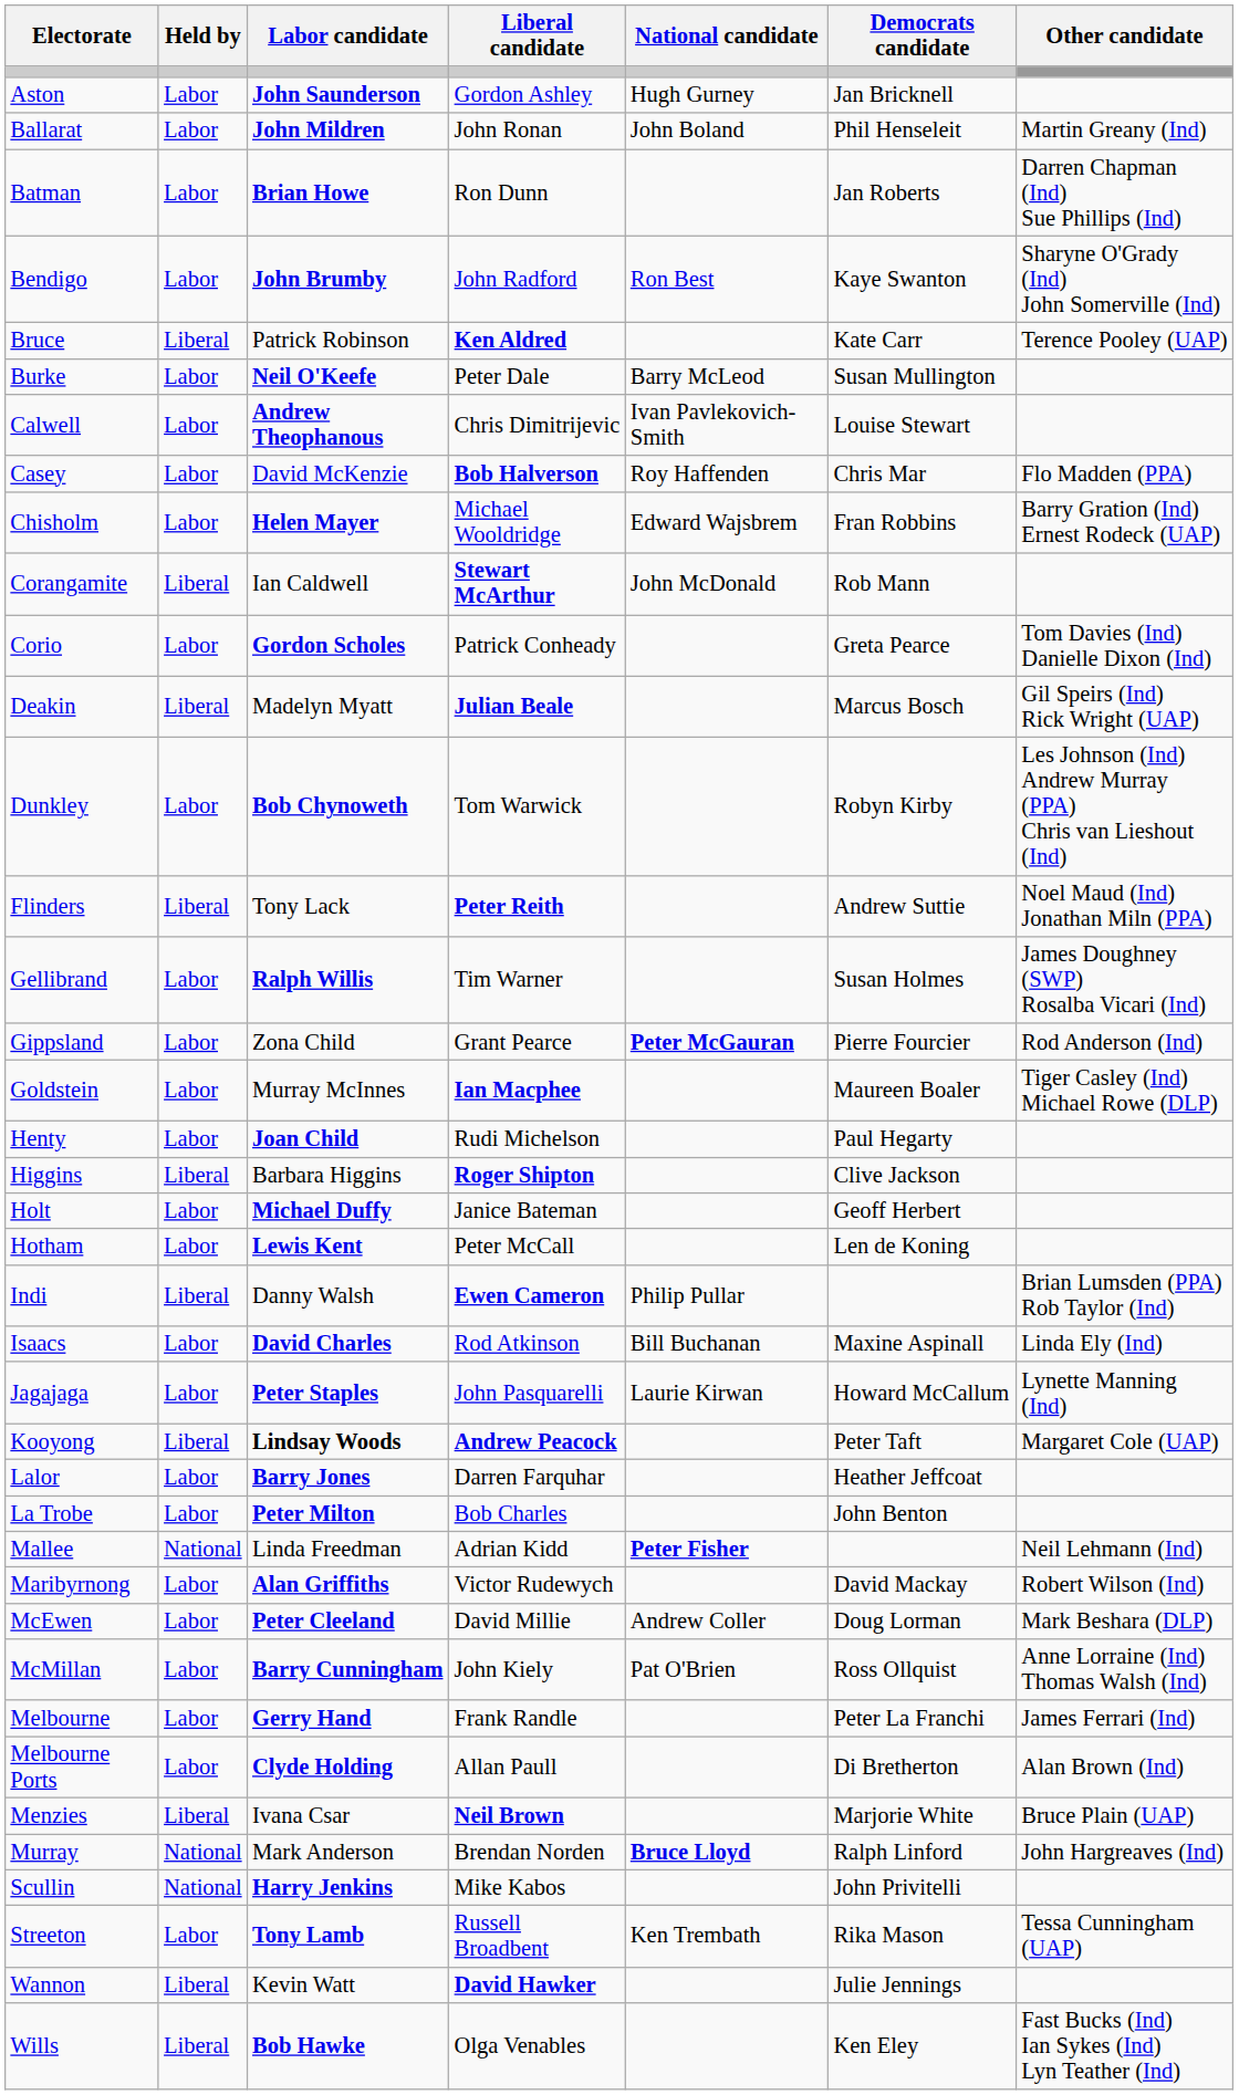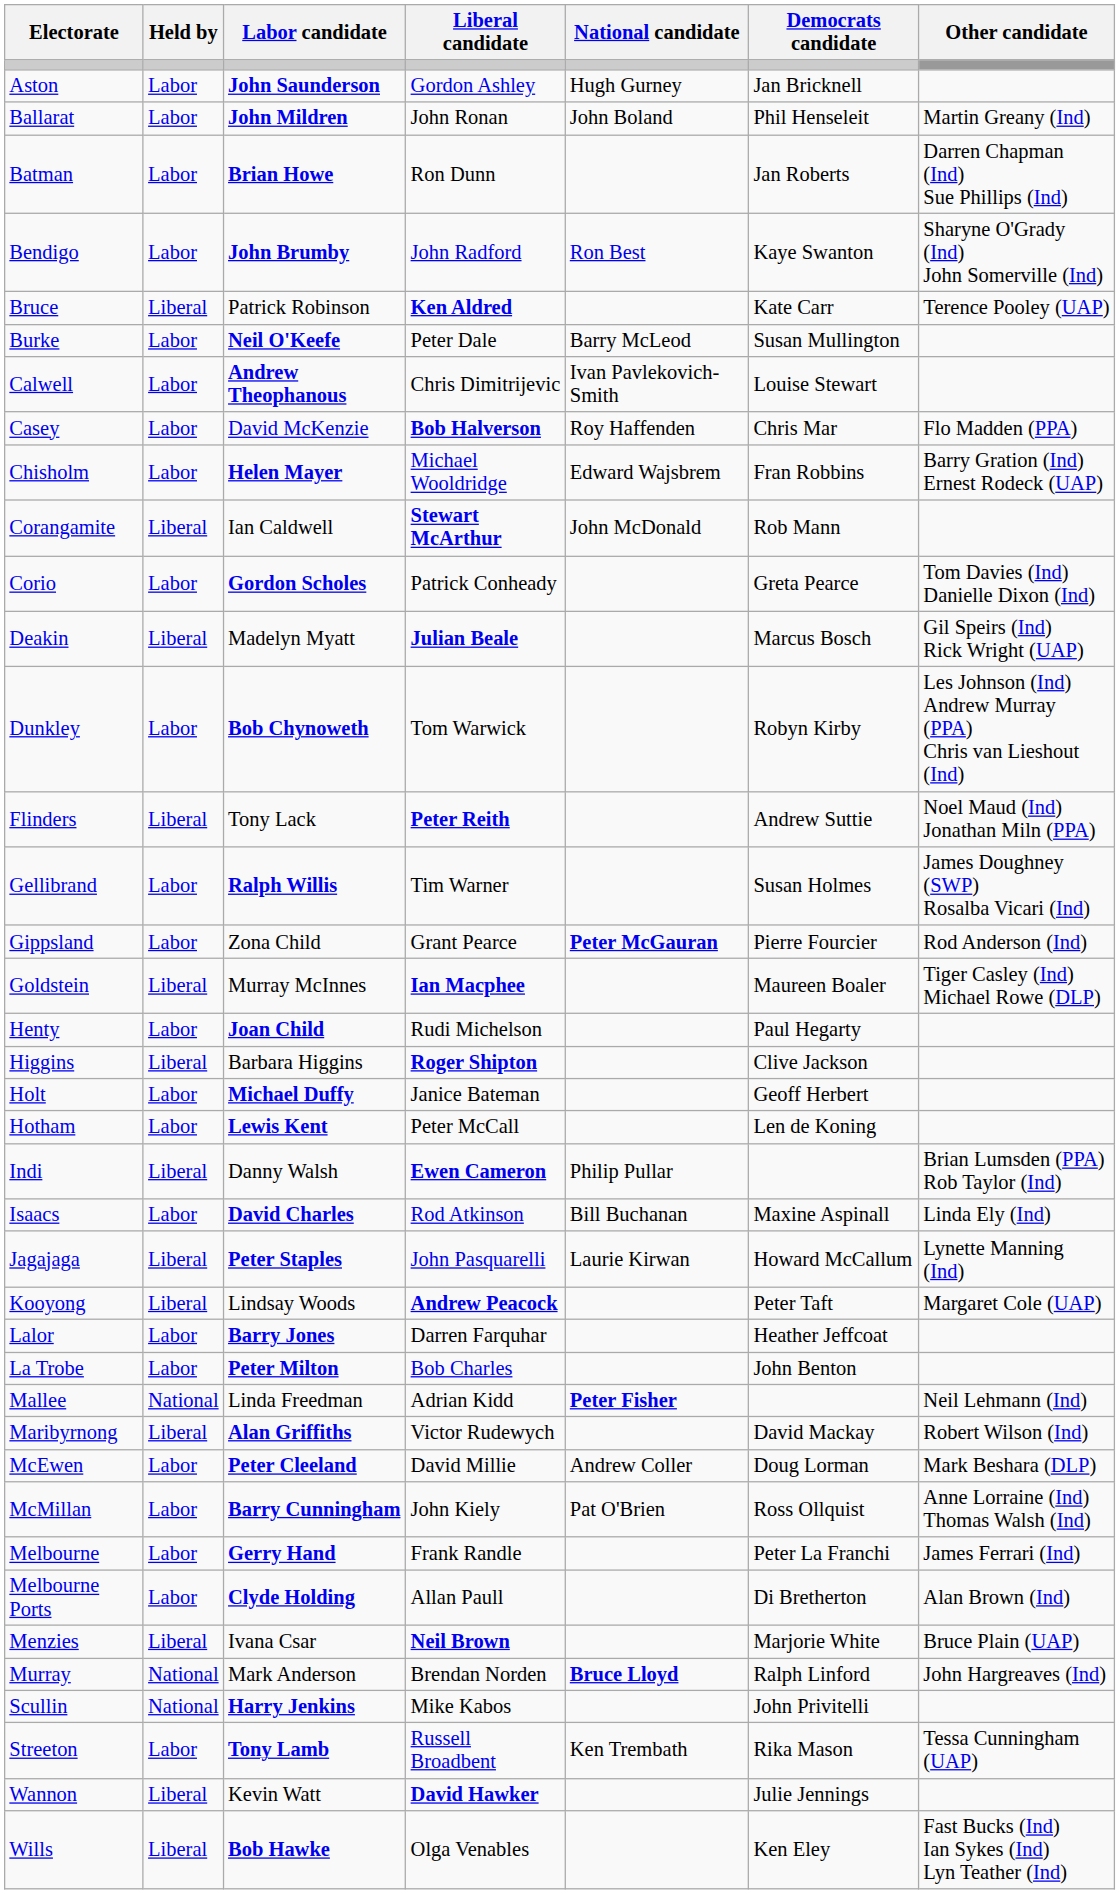Goldstein | Held by: Labor -> Liberal
Jagajaga | Held by: Labor -> Liberal
Kooyong | Labor candidate: bold -> normal
Maribyrnong | Held by: Labor -> Liberal
